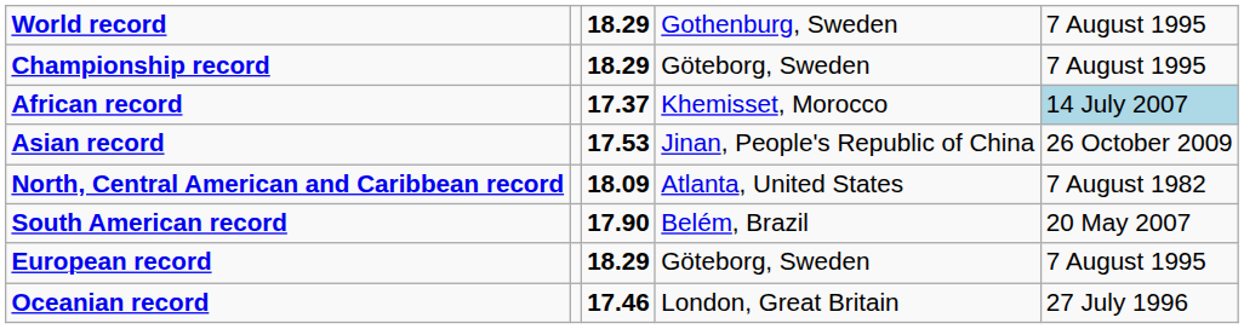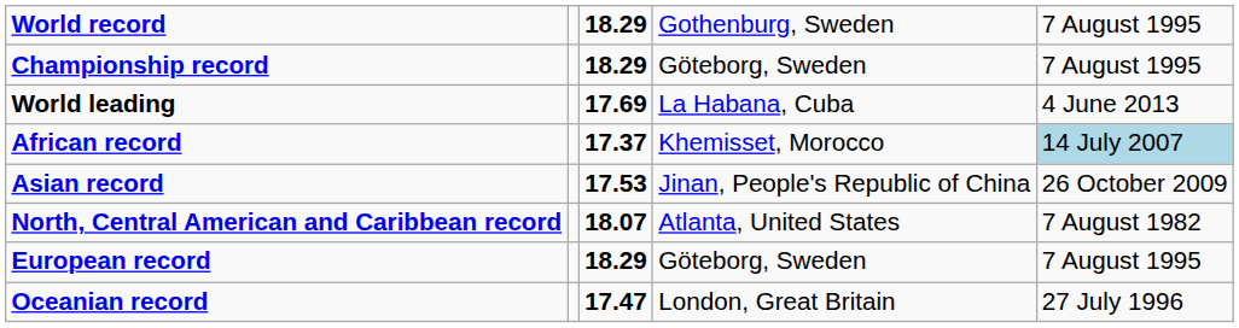+ row: World leading | 17.69 | La Habana, Cuba | 4 June 2013
North, Central American and Caribbean record | column 3: 18.09 -> 18.07
- row: South American record | 17.90 | Belém, Brazil | 20 May 2007
Oceanian record | column 3: 17.46 -> 17.47
